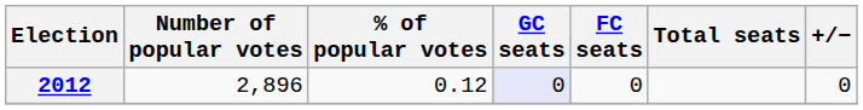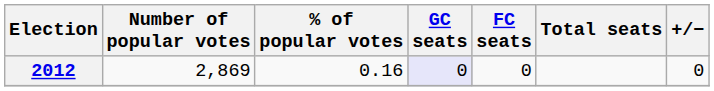2012 | Number of popular votes: 2,896 -> 2,869
2012 | % of popular votes: 0.12 -> 0.16
